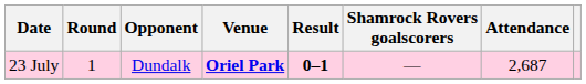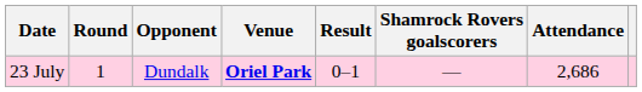23 July | Result: bold -> normal
23 July | Attendance: 2,687 -> 2,686
